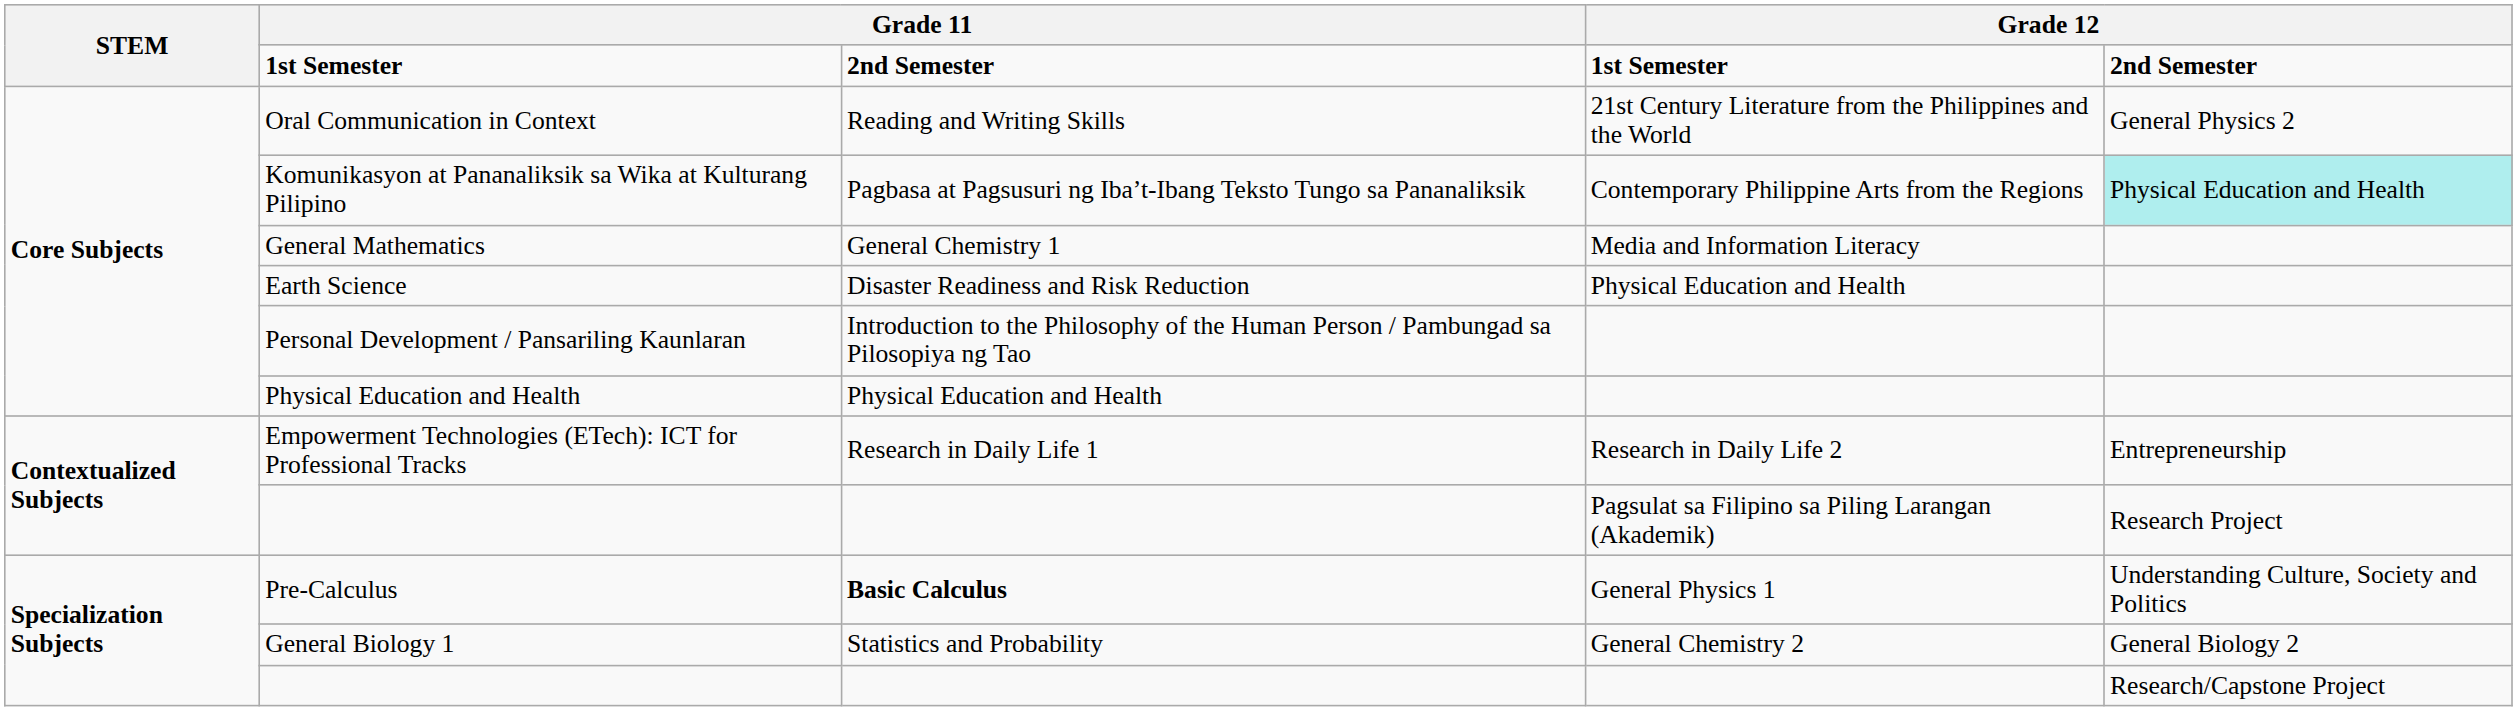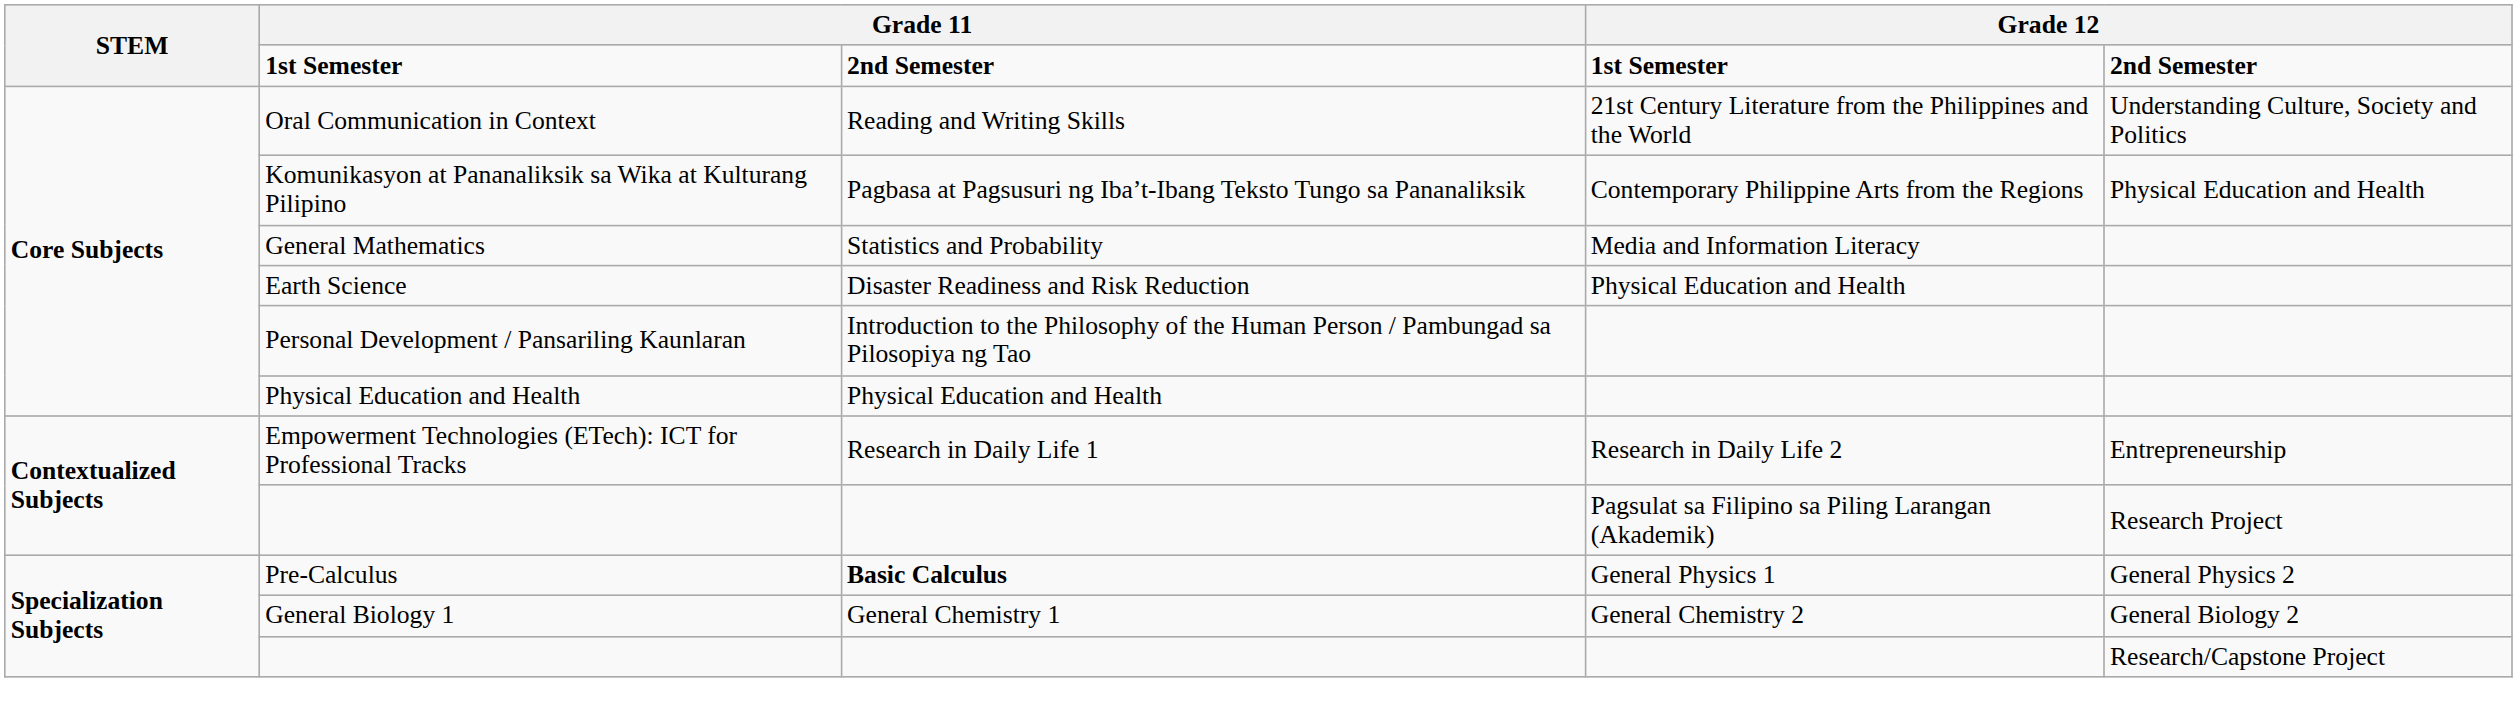Oral Communication in Context | column 5: General Physics 2 -> Understanding Culture, Society and Politics
Komunikasyon at Pananaliksik sa Wika at Kulturang Pilipino | column 5: paleturquoise background -> no background
General Mathematics | column 3: General Chemistry 1 -> Statistics and Probability
Pre-Calculus | column 5: Understanding Culture, Society and Politics -> General Physics 2
General Biology 1 | column 3: Statistics and Probability -> General Chemistry 1
